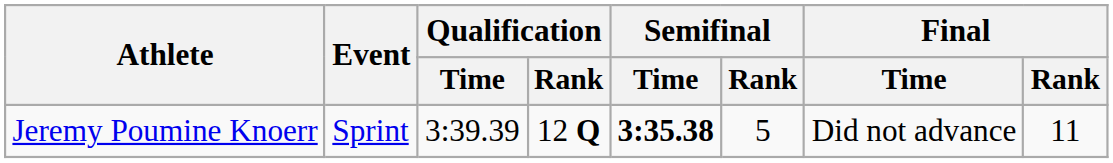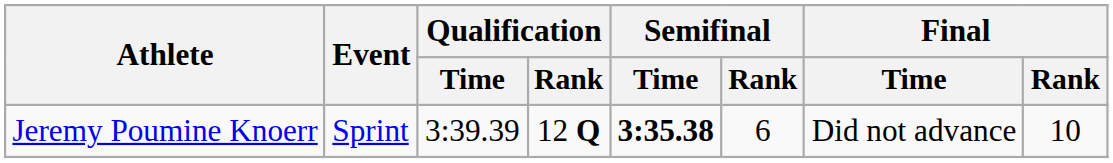Jeremy Poumine Knoerr | Semifinal / Rank: 5 -> 6
Jeremy Poumine Knoerr | Final / Rank: 11 -> 10
